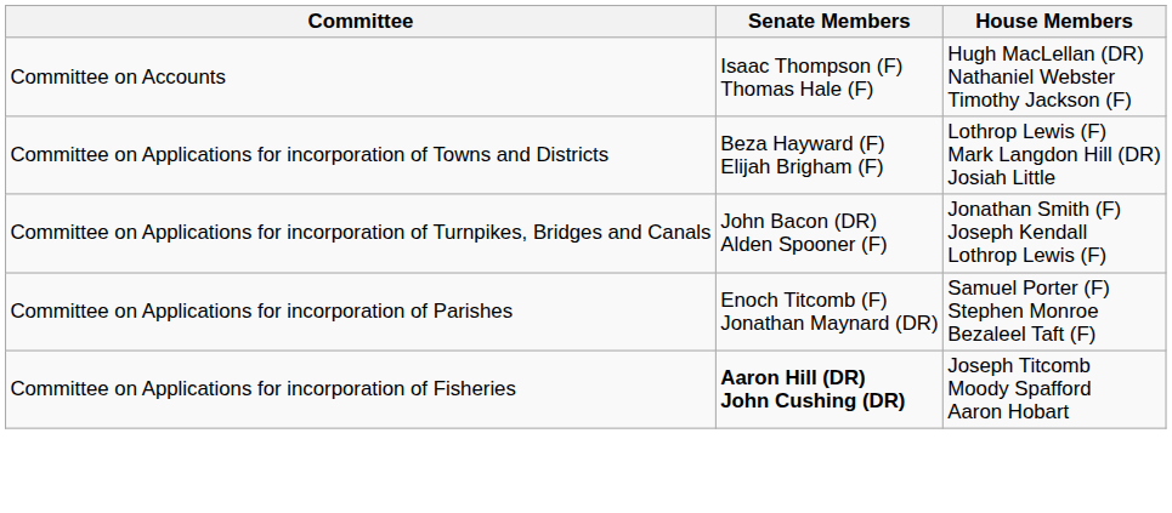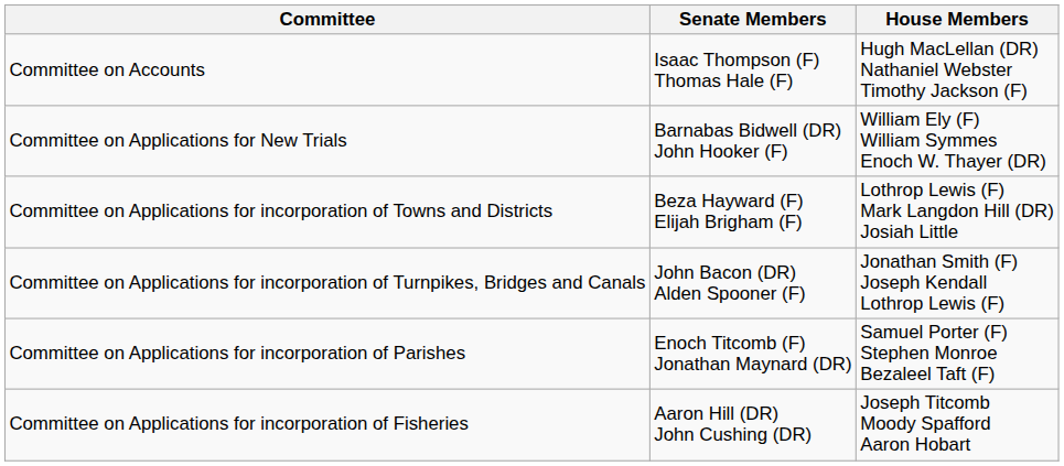+ row: Committee on Applications for New Trials | Barnabas Bidwell (DR) John Hooker (F) | William Ely (F) William Symmes Enoch W. Thayer (DR)
Committee on Applications for incorporation of Fisheries | Senate Members: bold -> normal
